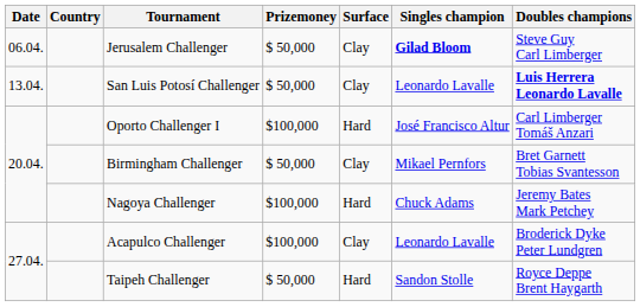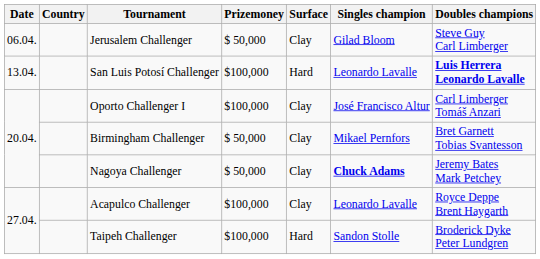Jerusalem Challenger | Singles champion: bold -> normal
San Luis Potosí Challenger | Prizemoney: $ 50,000 -> $100,000
San Luis Potosí Challenger | Surface: Clay -> Hard
Oporto Challenger I | Surface: Hard -> Clay
Nagoya Challenger | Prizemoney: $100,000 -> $ 50,000
Nagoya Challenger | Surface: Hard -> Clay
Nagoya Challenger | Singles champion: normal -> bold
Acapulco Challenger | Doubles champions: Broderick Dyke Peter Lundgren -> Royce Deppe Brent Haygarth
Taipeh Challenger | Prizemoney: $ 50,000 -> $100,000
Taipeh Challenger | Doubles champions: Royce Deppe Brent Haygarth -> Broderick Dyke Peter Lundgren
